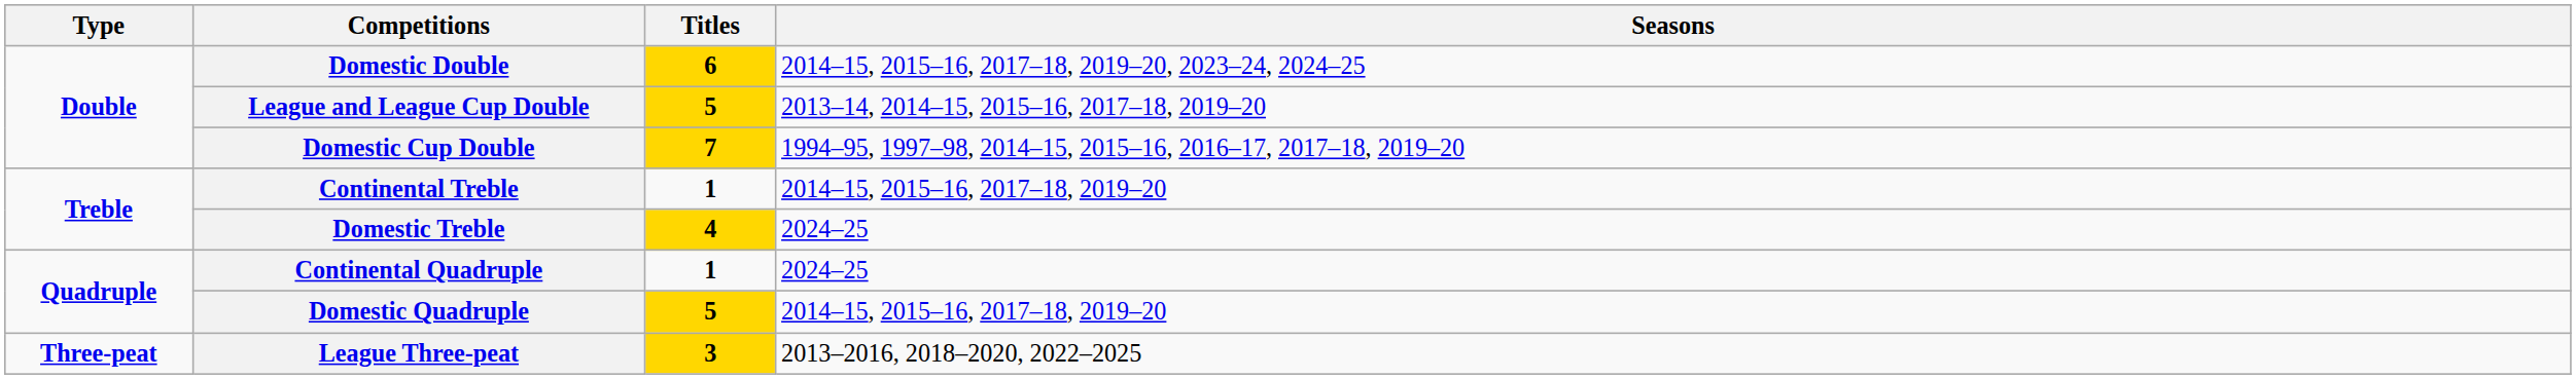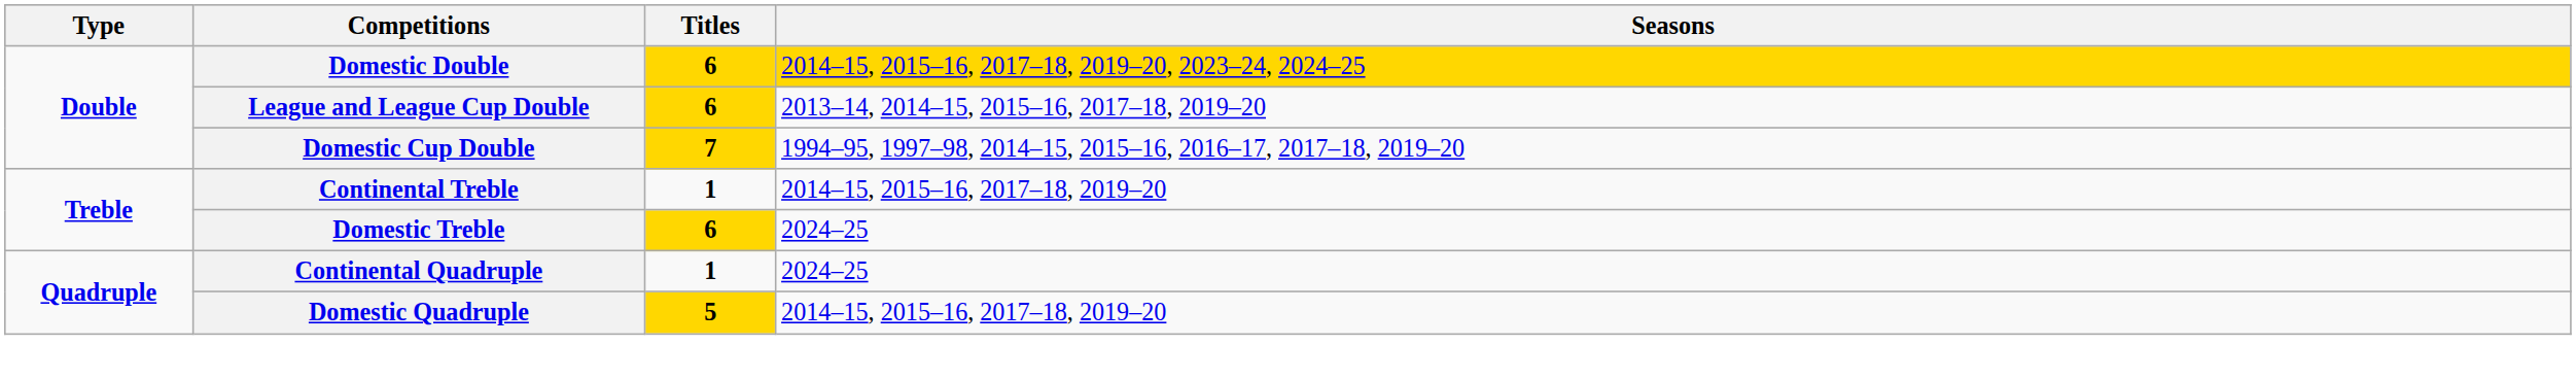Domestic Double | Seasons: no background -> gold background
League and League Cup Double | Titles: 5 -> 6
Domestic Treble | Titles: 4 -> 6
- row: Three-peat | League Three-peat | 3 | 2013–2016, 2018–2020, 2022–2025
